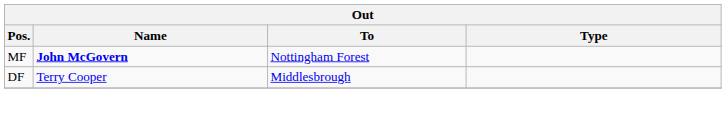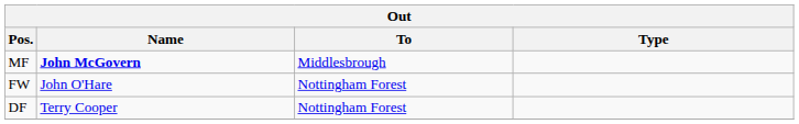MF | To: Nottingham Forest -> Middlesbrough
+ row: FW | John O'Hare | Nottingham Forest
DF | To: Middlesbrough -> Nottingham Forest
